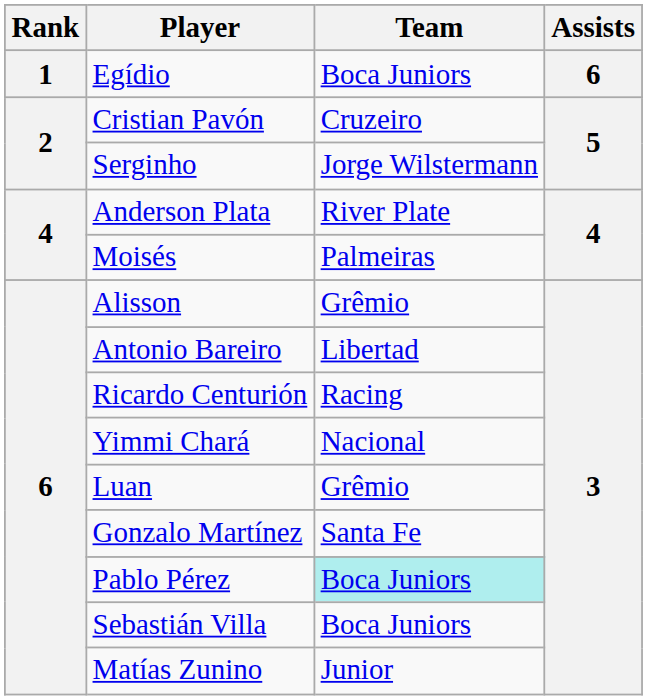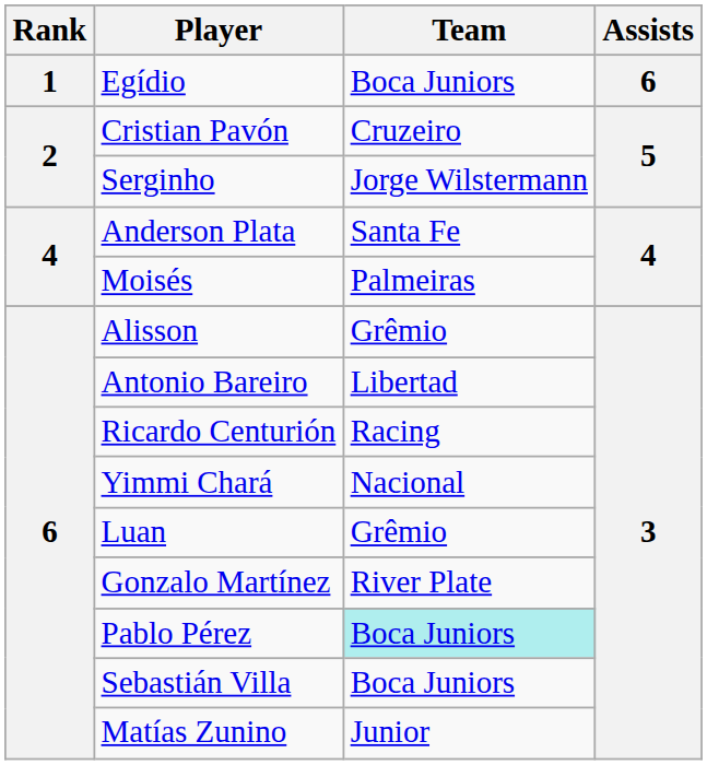Anderson Plata | Team: River Plate -> Santa Fe
Gonzalo Martínez | Team: Santa Fe -> River Plate
